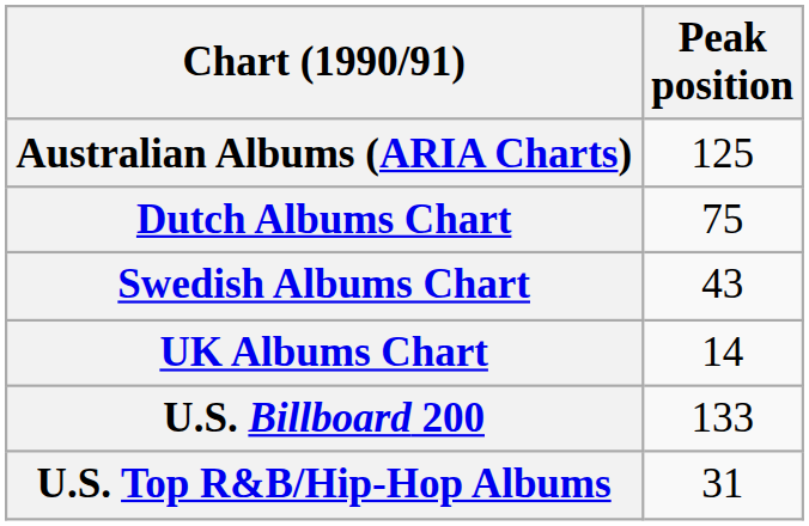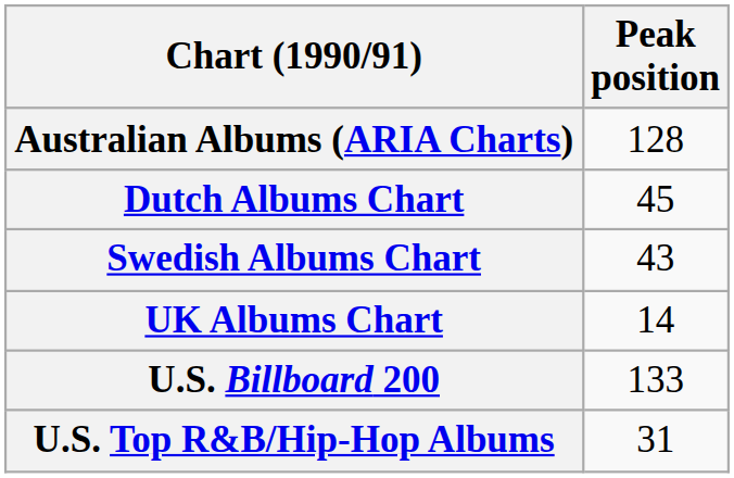Australian Albums (ARIA Charts) | Peak position: 125 -> 128
Dutch Albums Chart | Peak position: 75 -> 45
